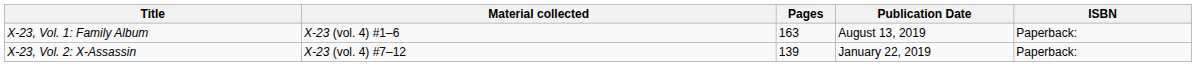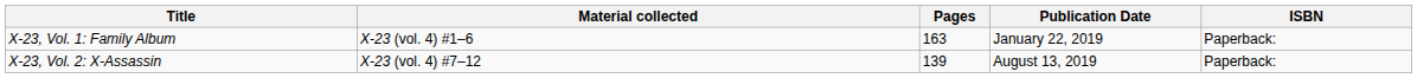X-23, Vol. 1: Family Album | Publication Date: August 13, 2019 -> January 22, 2019
X-23, Vol. 2: X-Assassin | Publication Date: January 22, 2019 -> August 13, 2019
